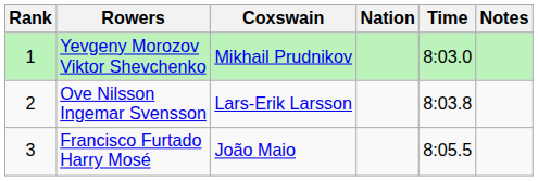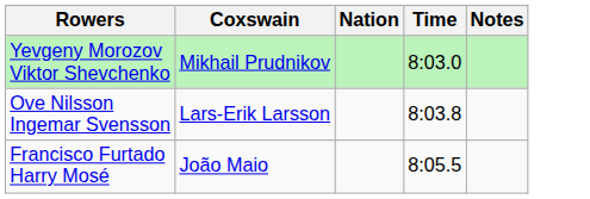- column: Rank | 1 | 2 | 3
